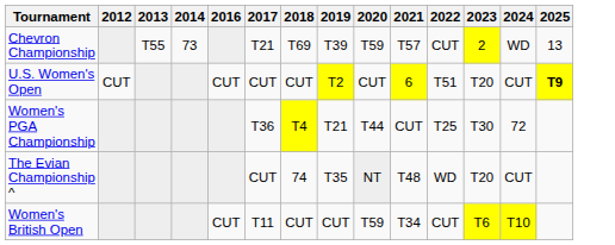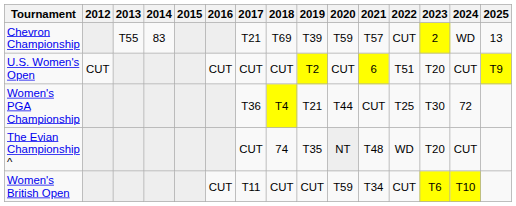+ column: 2015
Chevron Championship | 2014: 73 -> 83
U.S. Women's Open | 2025: bold -> normal
